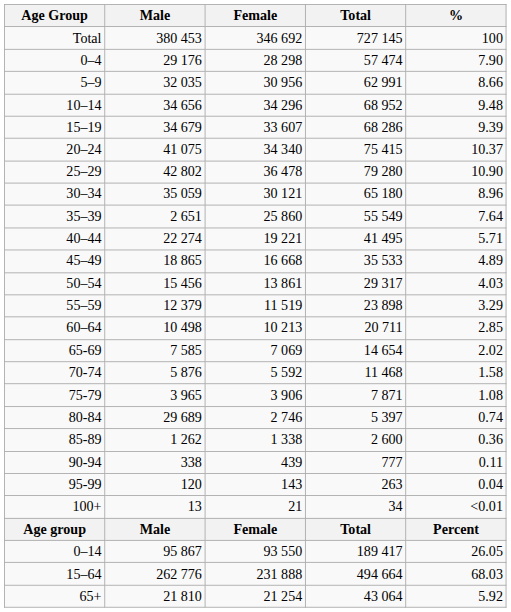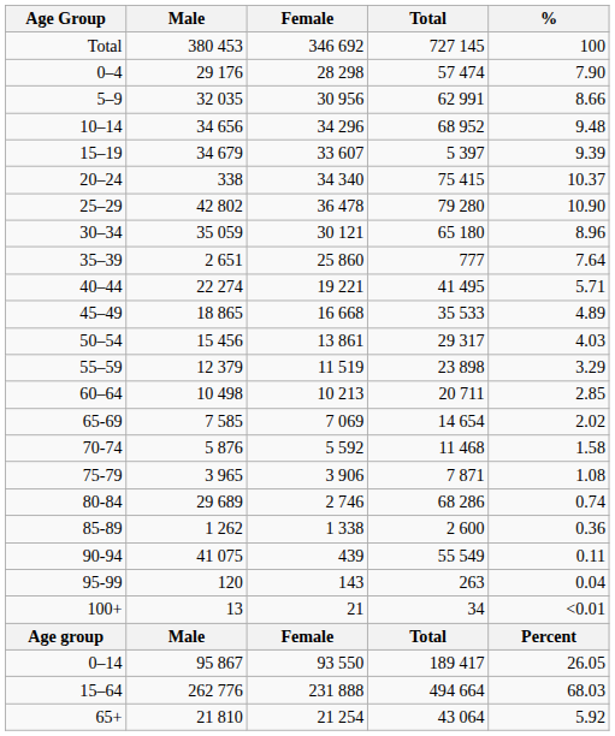15–19 | Total: 68 286 -> 5 397
20–24 | Male: 41 075 -> 338
35–39 | Total: 55 549 -> 777
80-84 | Total: 5 397 -> 68 286
90-94 | Male: 338 -> 41 075
90-94 | Total: 777 -> 55 549
